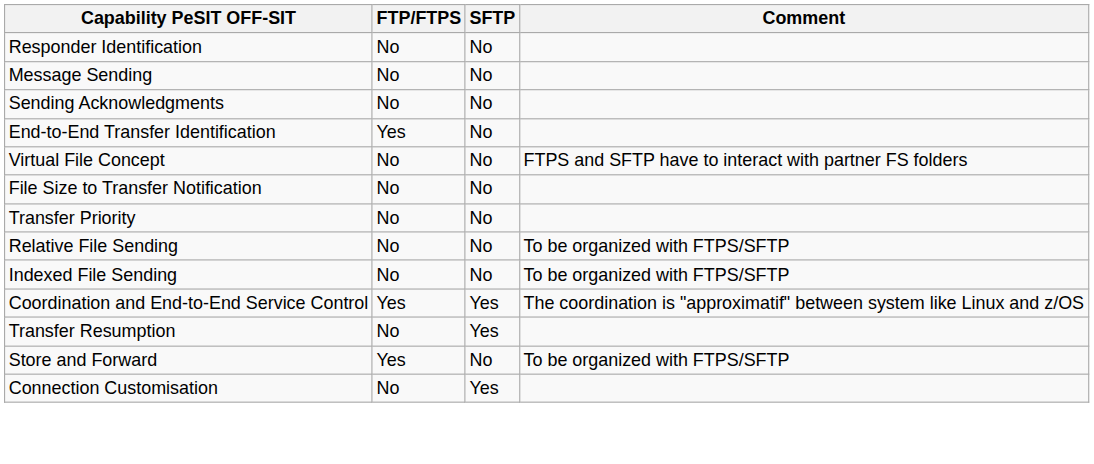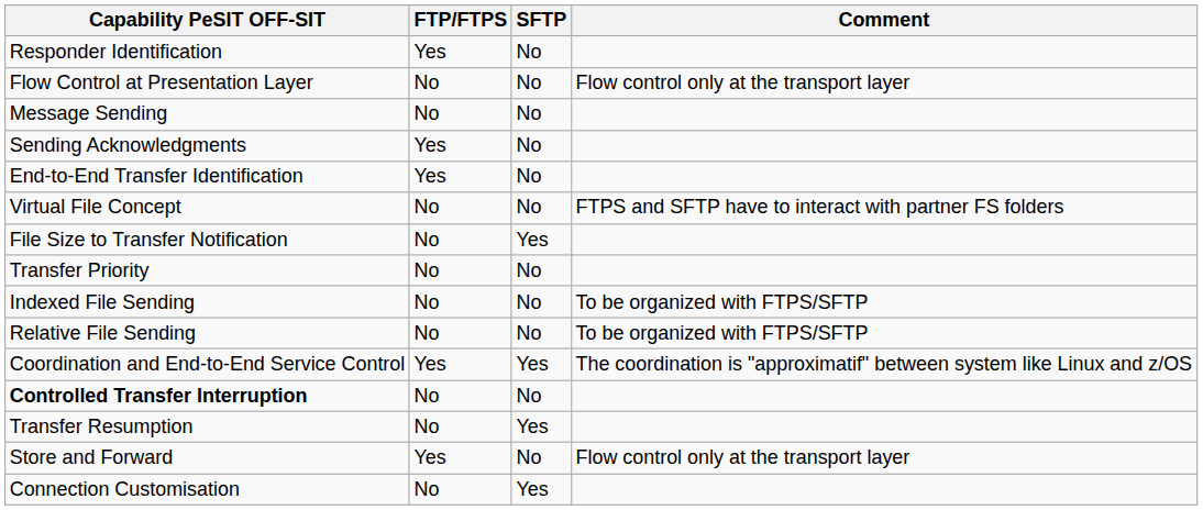Responder Identification | FTP/FTPS: No -> Yes
+ row: Flow Control at Presentation Layer | No | No | Flow control only at the transport layer
Sending Acknowledgments | FTP/FTPS: No -> Yes
File Size to Transfer Notification | SFTP: No -> Yes
rows swapped: Indexed File Sending <-> Relative File Sending
+ row: Controlled Transfer Interruption | No | No
Store and Forward | Comment: To be organized with FTPS/SFTP -> Flow control only at the transport layer
